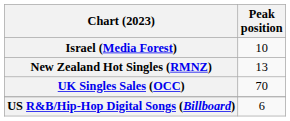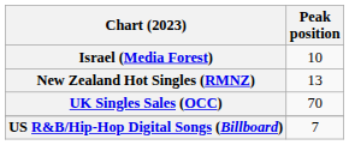US R&B/Hip-Hop Digital Songs (Billboard) | Peak position: 6 -> 7
